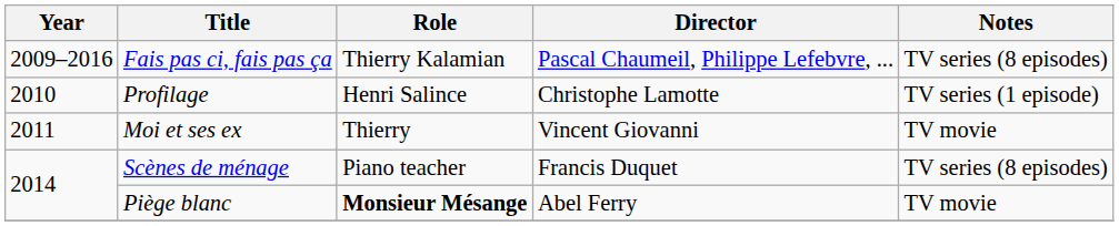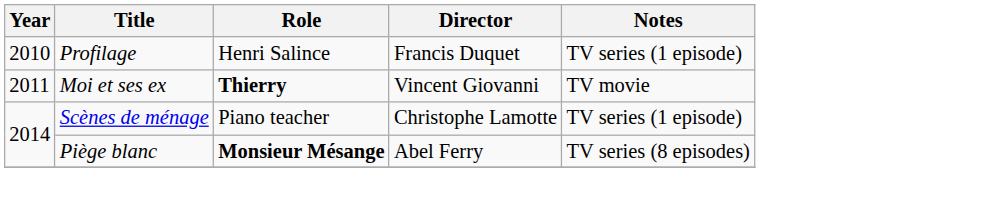- row: 2009–2016 | Fais pas ci, fais pas ça | Thierry Kalamian | Pascal Chaumeil, Philippe Lefebvre, ... | TV series (8 episodes)
Profilage | Director: Christophe Lamotte -> Francis Duquet
Moi et ses ex | Role: normal -> bold
Scènes de ménage | Director: Francis Duquet -> Christophe Lamotte
Scènes de ménage | Notes: TV series (8 episodes) -> TV series (1 episode)
Piège blanc | Notes: TV movie -> TV series (8 episodes)
